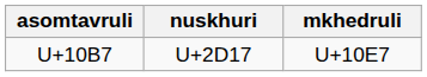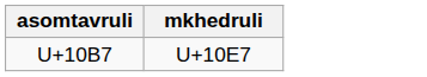- column: nuskhuri | U+2D17
